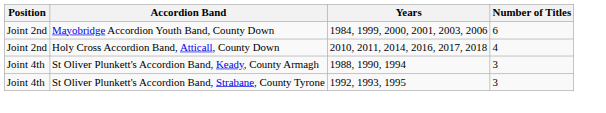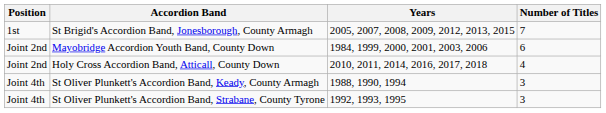+ row: 1st | St Brigid's Accordion Band, Jonesborough, County Armagh | 2005, 2007, 2008, 2009, 2012, 2013, 2015 | 7
